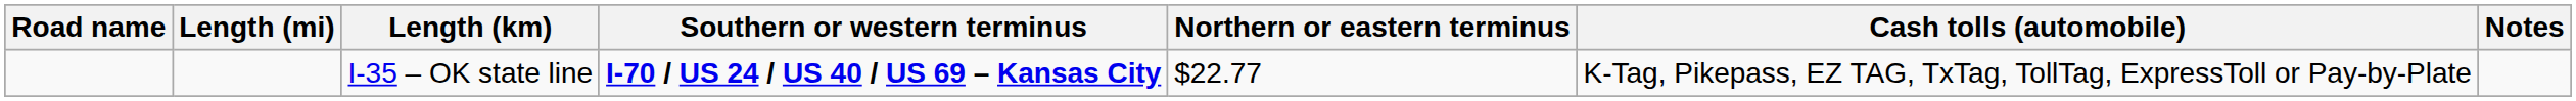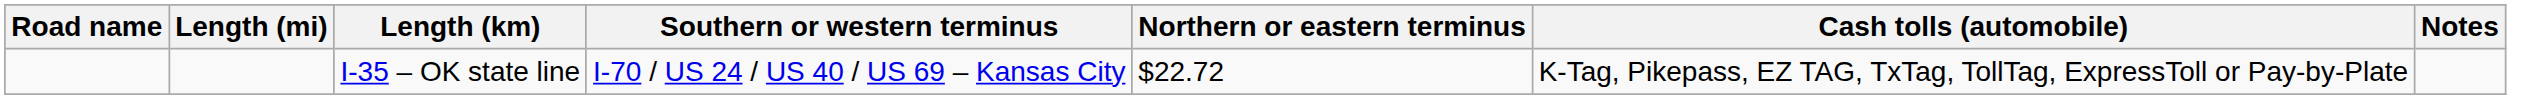I-35 – OK state line | Southern or western terminus: bold -> normal
I-35 – OK state line | Northern or eastern terminus: $22.77 -> $22.72
